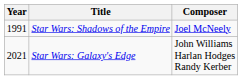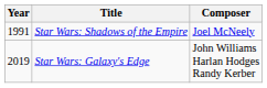Star Wars: Galaxy's Edge | Year: 2021 -> 2019
